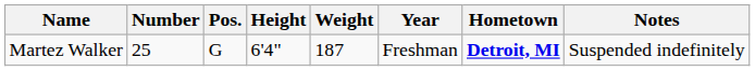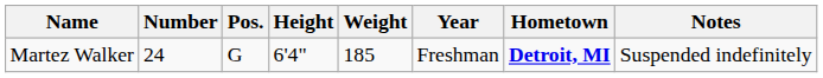Martez Walker | Number: 25 -> 24
Martez Walker | Weight: 187 -> 185
